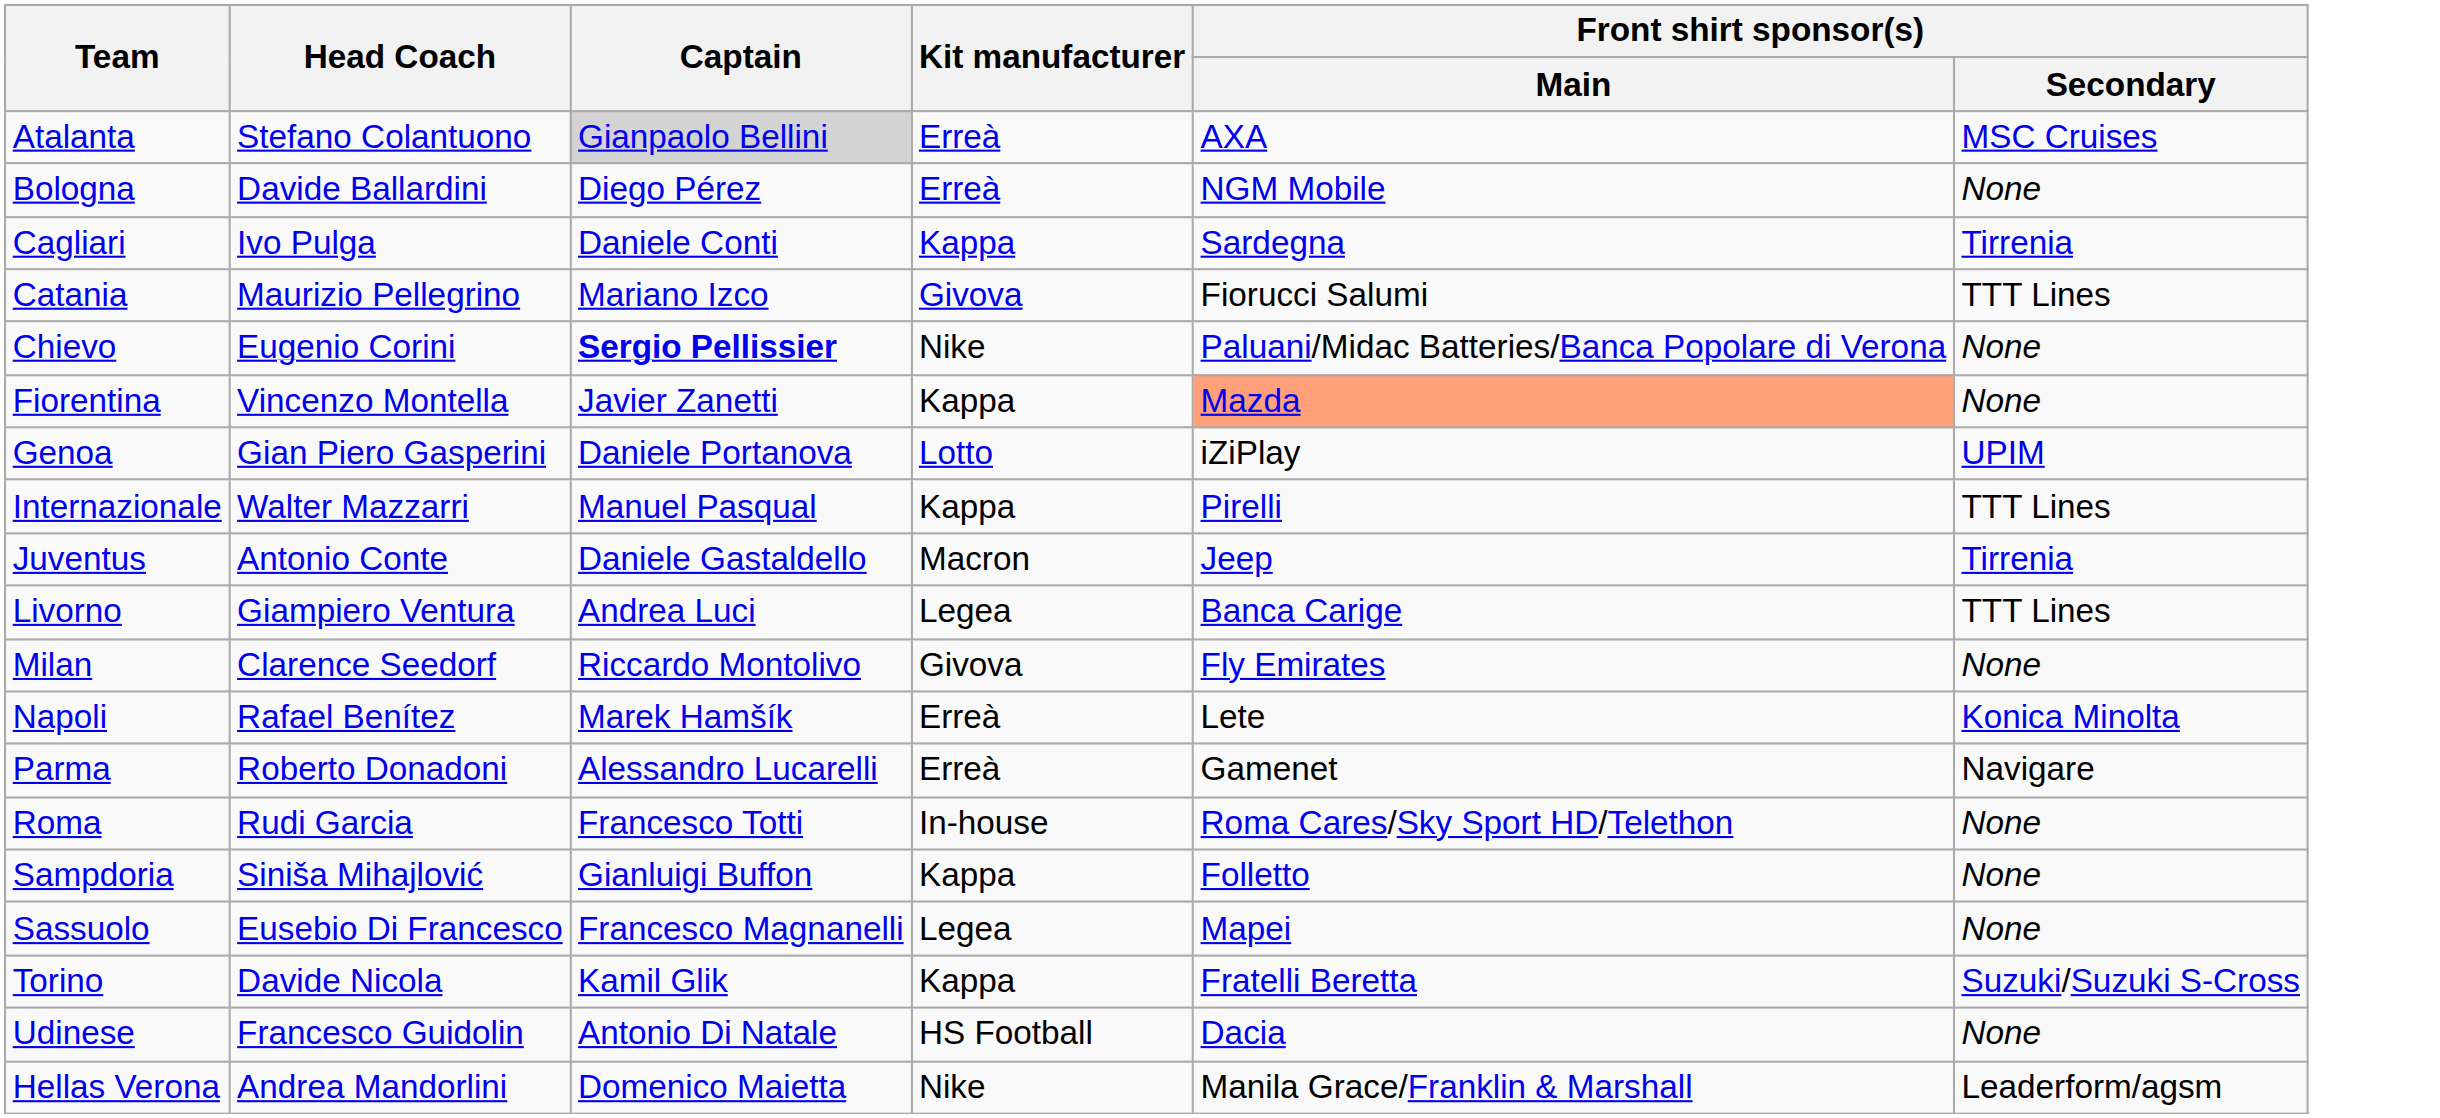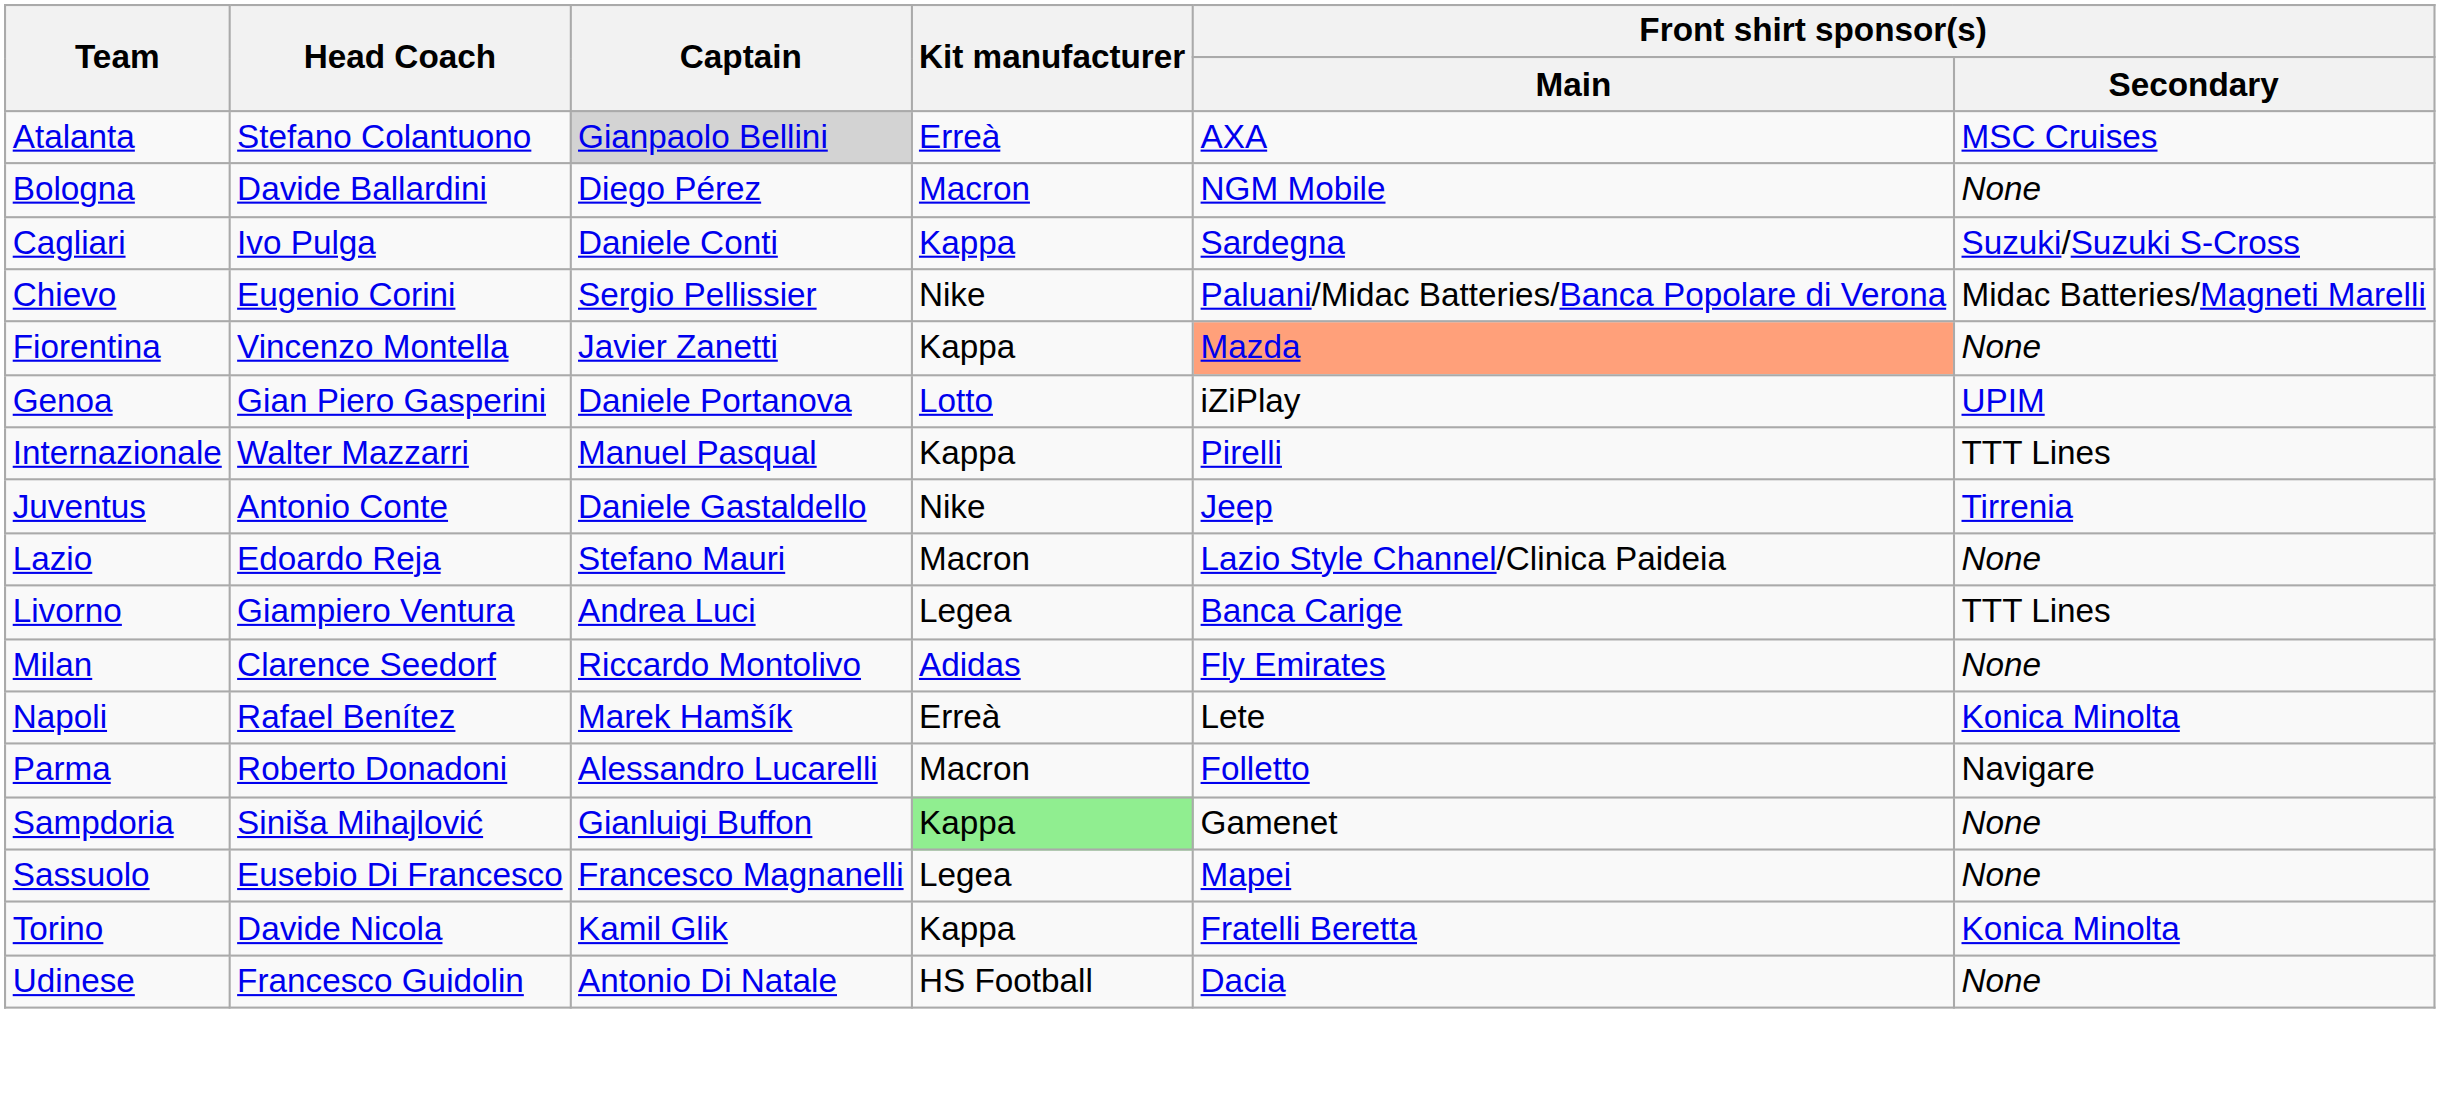Bologna | Kit manufacturer: Erreà -> Macron
Cagliari | Front shirt sponsor(s) / Secondary: Tirrenia -> Suzuki/Suzuki S-Cross
- row: Catania | Maurizio Pellegrino | Mariano Izco | Givova | Fiorucci Salumi | TTT Lines
Chievo | Captain: bold -> normal
Chievo | Front shirt sponsor(s) / Secondary: None -> Midac Batteries/Magneti Marelli
Juventus | Kit manufacturer: Macron -> Nike
+ row: Lazio | Edoardo Reja | Stefano Mauri | Macron | Lazio Style Channel/Clinica Paideia | None
Milan | Kit manufacturer: Givova -> Adidas
Parma | Kit manufacturer: Erreà -> Macron
Parma | Front shirt sponsor(s) / Main: Gamenet -> Folletto
- row: Roma | Rudi Garcia | Francesco Totti | In-house | Roma Cares/Sky Sport HD/Telethon | None
Sampdoria | Kit manufacturer: no background -> lightgreen background
Sampdoria | Front shirt sponsor(s) / Main: Folletto -> Gamenet
Torino | Front shirt sponsor(s) / Secondary: Suzuki/Suzuki S-Cross -> Konica Minolta
- row: Hellas Verona | Andrea Mandorlini | Domenico Maietta | Nike | Manila Grace/Franklin & Marshall | Leaderform/agsm
